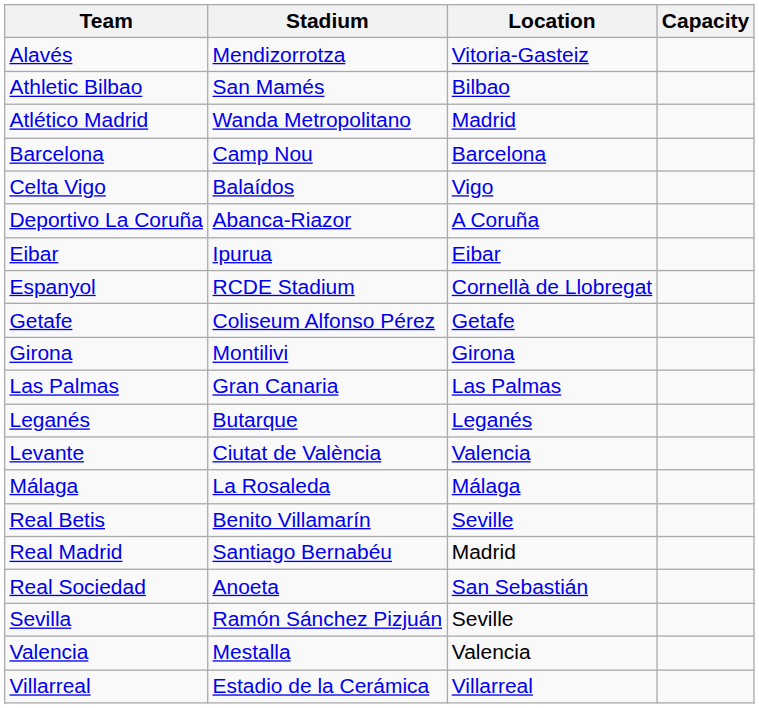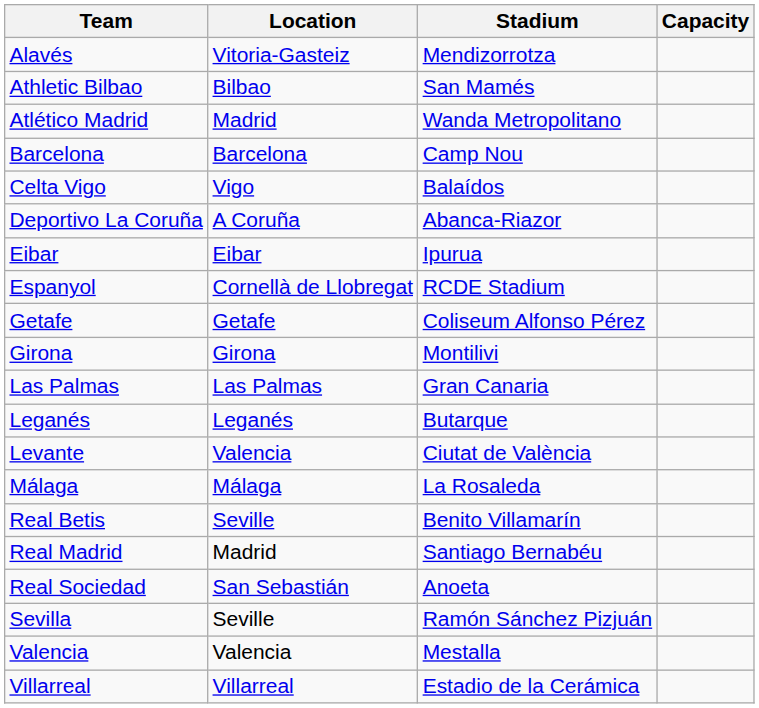columns swapped: Location <-> Stadium
